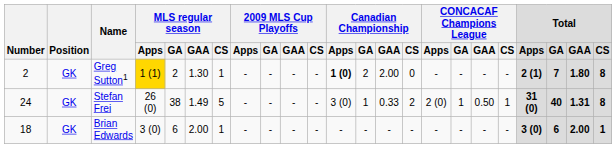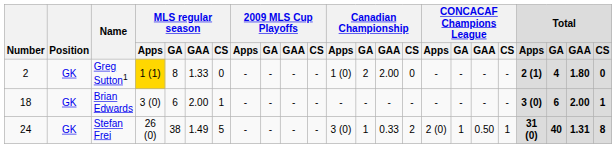Greg Sutton1 | MLS regular season / GA: 2 -> 8
Greg Sutton1 | MLS regular season / GAA: 1.30 -> 1.33
Greg Sutton1 | MLS regular season / CS: 1 -> 0
Greg Sutton1 | Canadian Championship / Apps: bold -> normal
Greg Sutton1 | Total / GA: 7 -> 4
Greg Sutton1 | Total / CS: 8 -> 0
rows swapped: Brian Edwards <-> Stefan Frei
